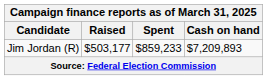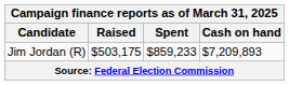Jim Jordan (R) | Raised: $503,177 -> $503,175
